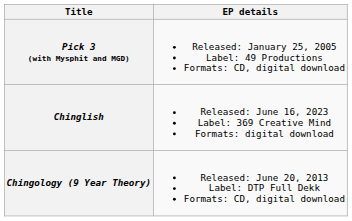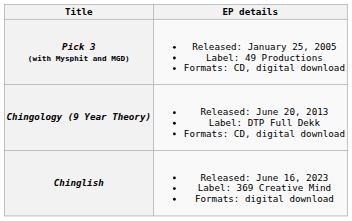rows swapped: Chingology (9 Year Theory) <-> Chinglish
